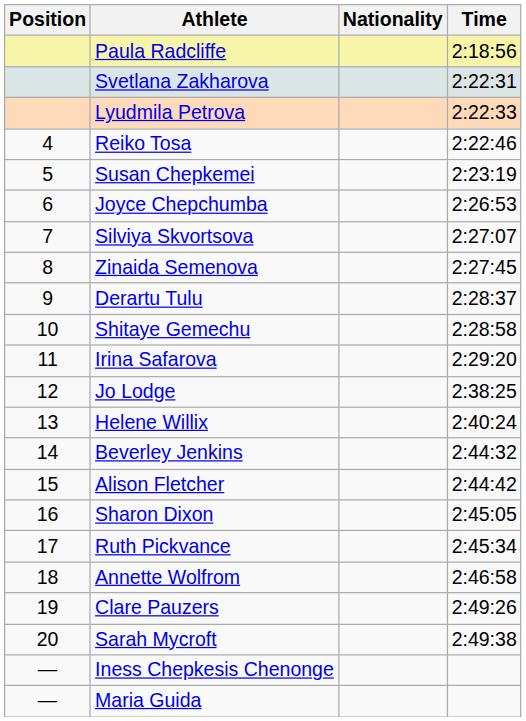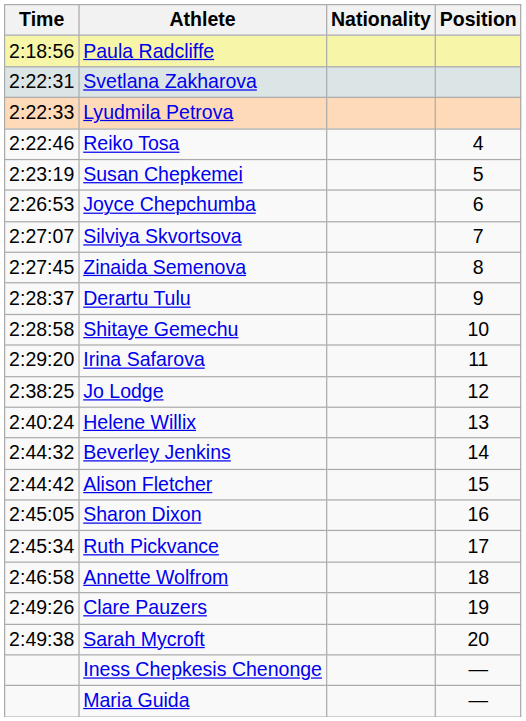columns swapped: Position <-> Time
